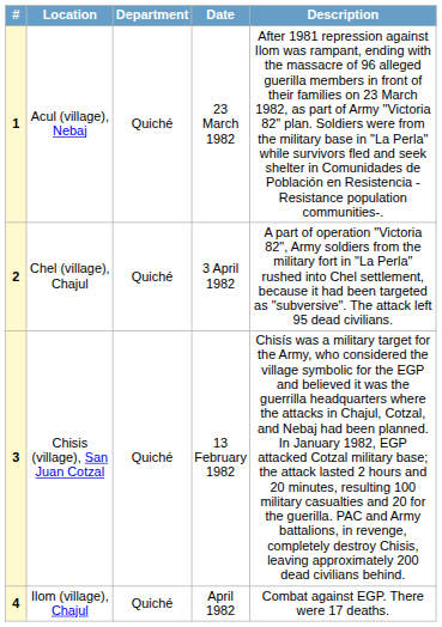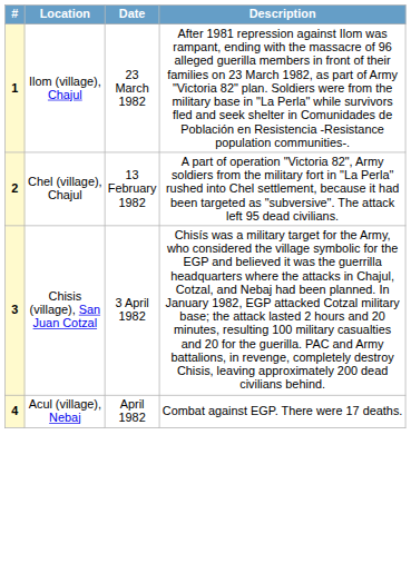- column: Department | Quiché | Quiché | Quiché | Quiché
1 | Location: Acul (village), Nebaj -> Ilom (village), Chajul
2 | Date: 3 April 1982 -> 13 February 1982
3 | Date: 13 February 1982 -> 3 April 1982
4 | Location: Ilom (village), Chajul -> Acul (village), Nebaj
